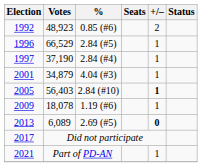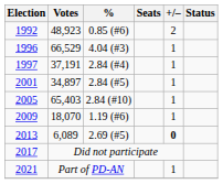1996 | %: 2.84 (#5) -> 4.04 (#3)
1997 | Votes: 37,190 -> 37,191
2001 | Votes: 34,879 -> 34,897
2001 | %: 4.04 (#3) -> 2.84 (#5)
2005 | Votes: 56,403 -> 65,403
2005 | +/–: bold -> normal
2009 | Votes: 18,078 -> 18,070
